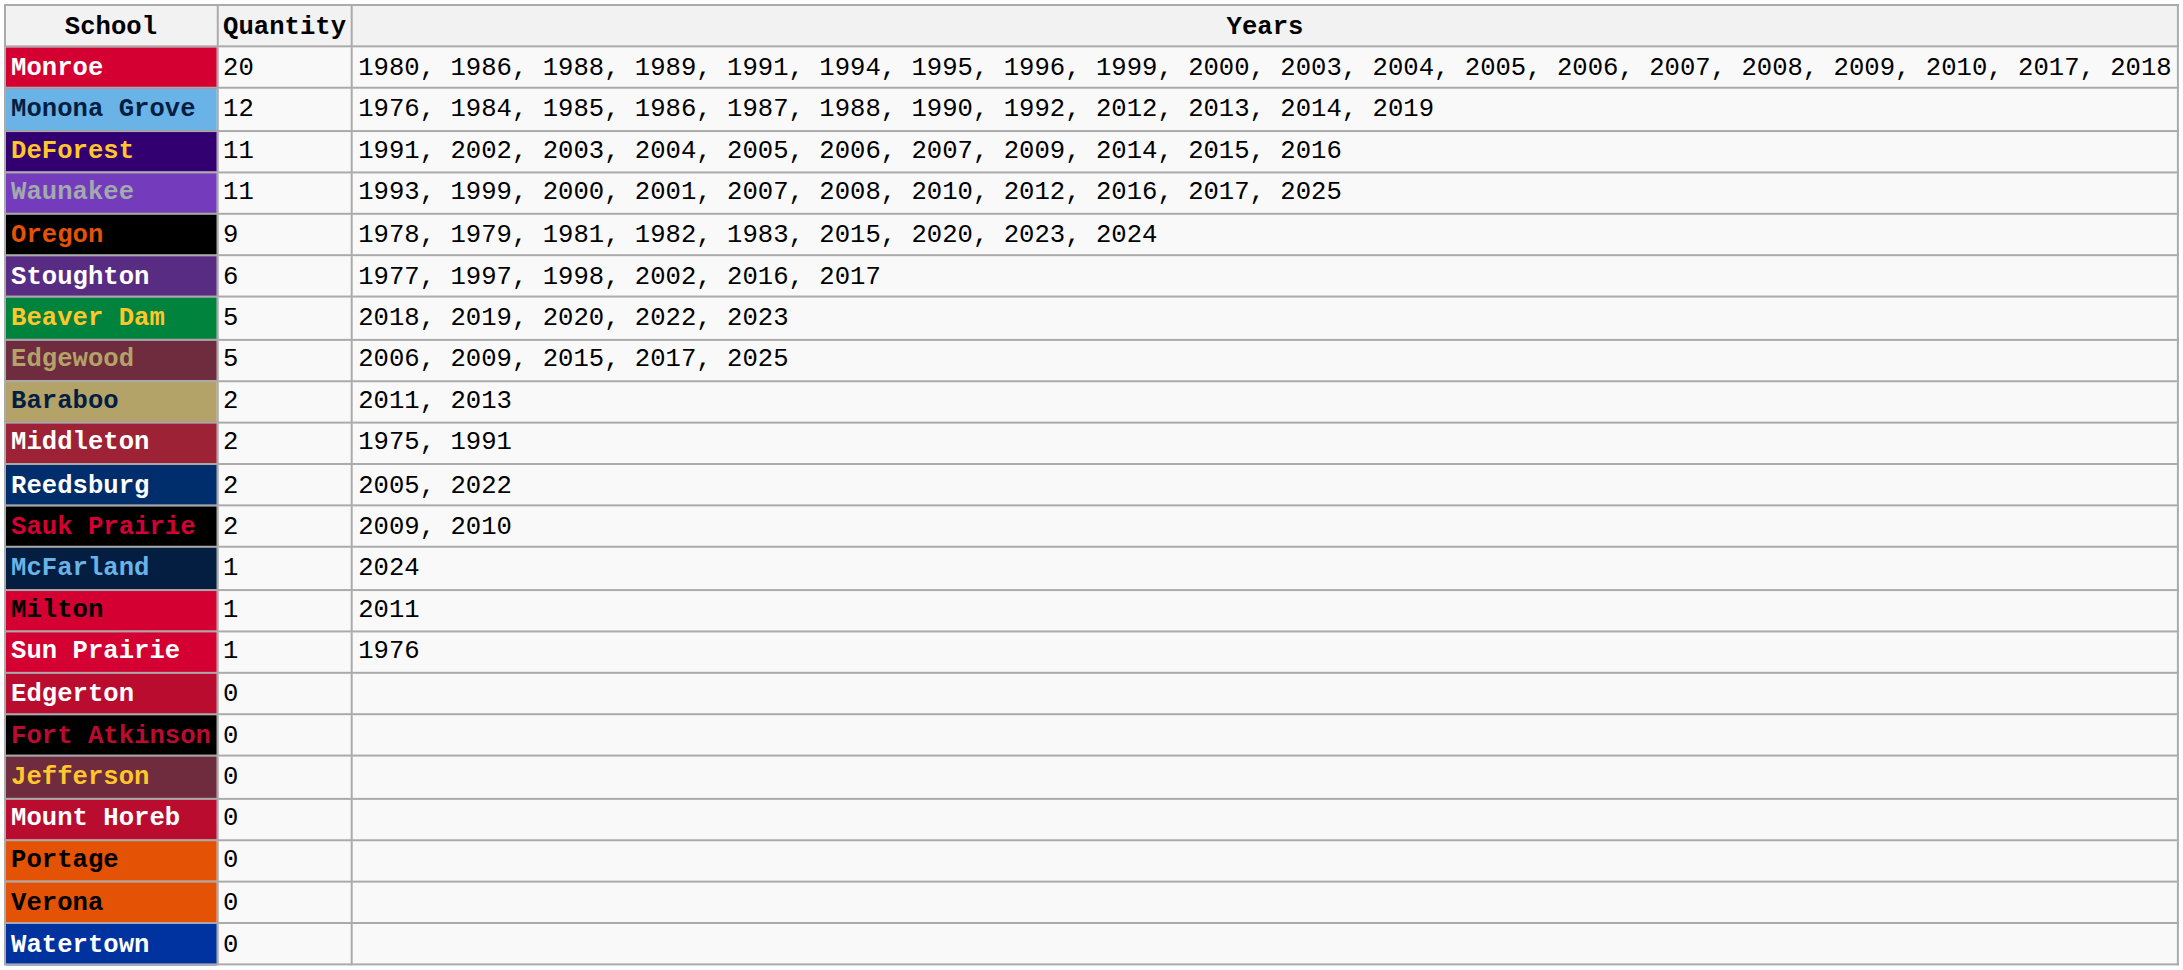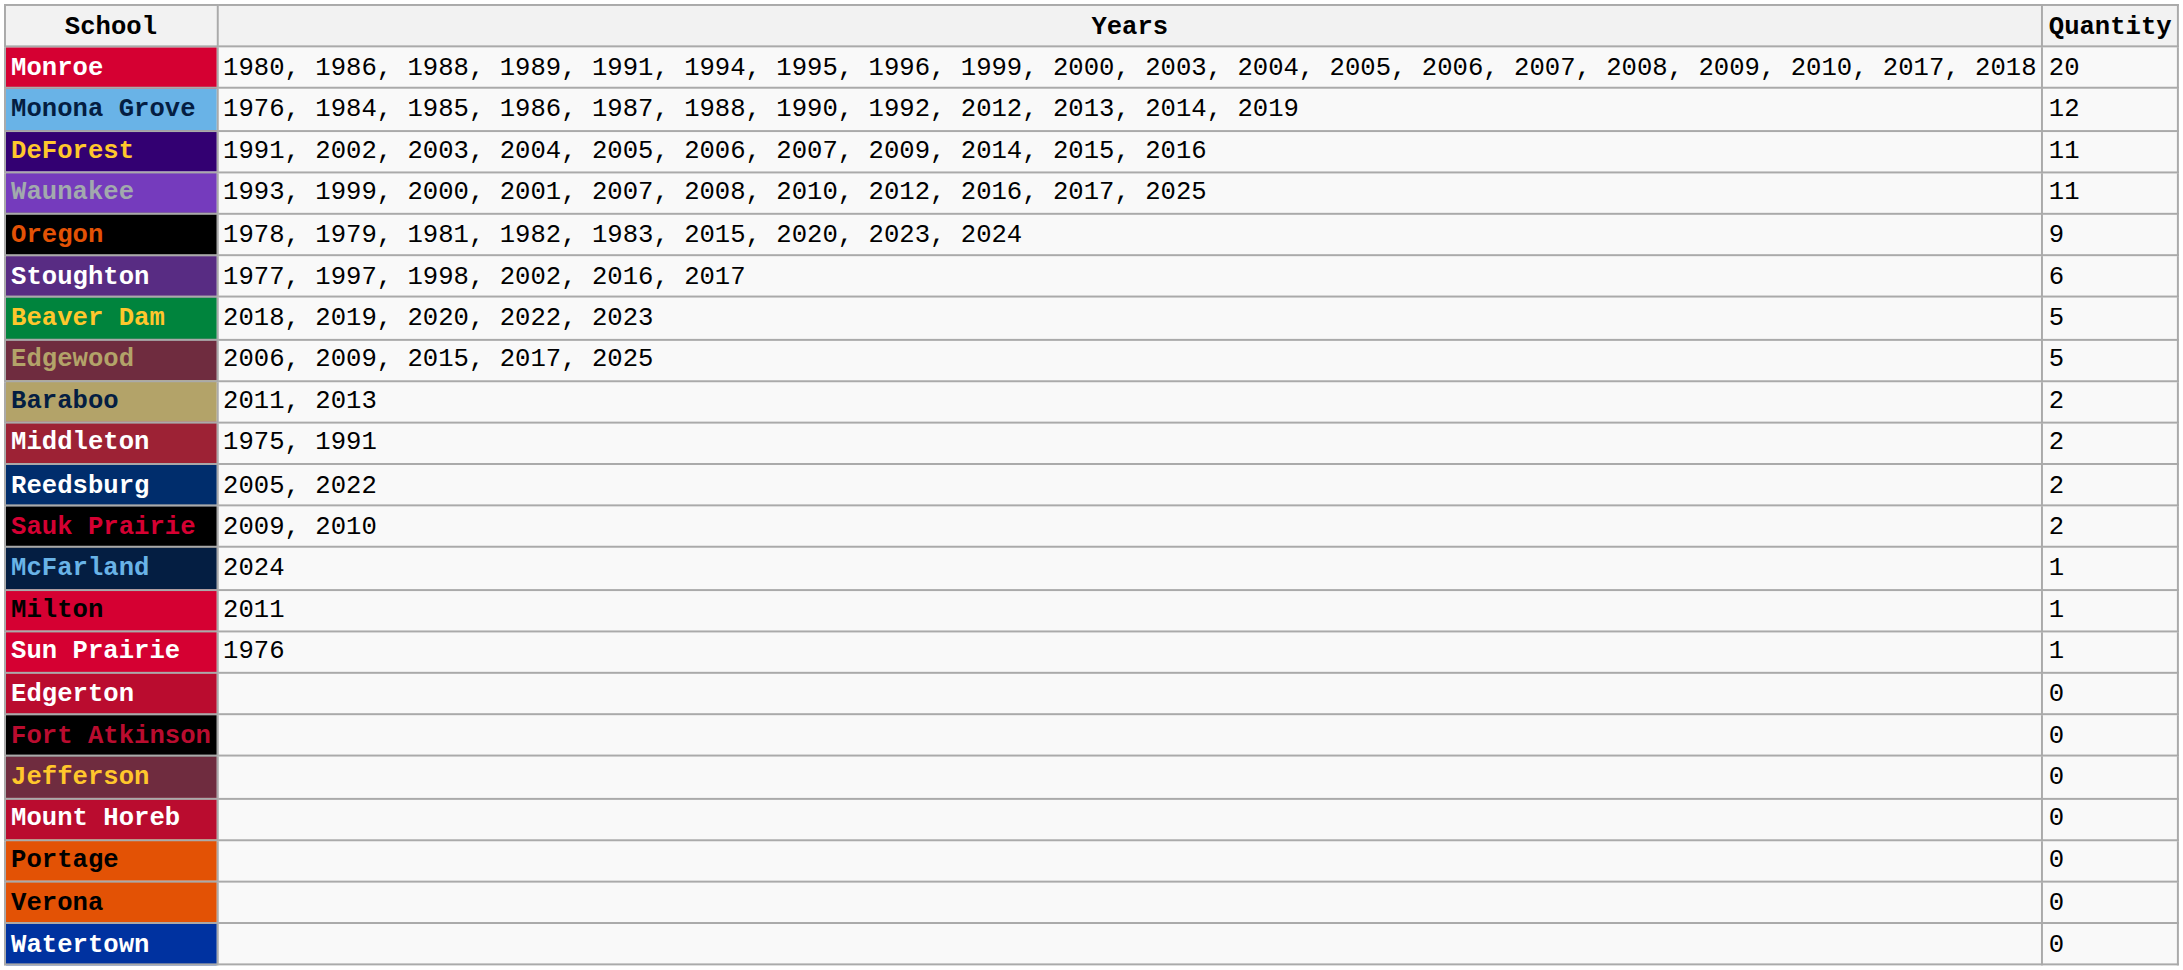columns swapped: Quantity <-> Years
